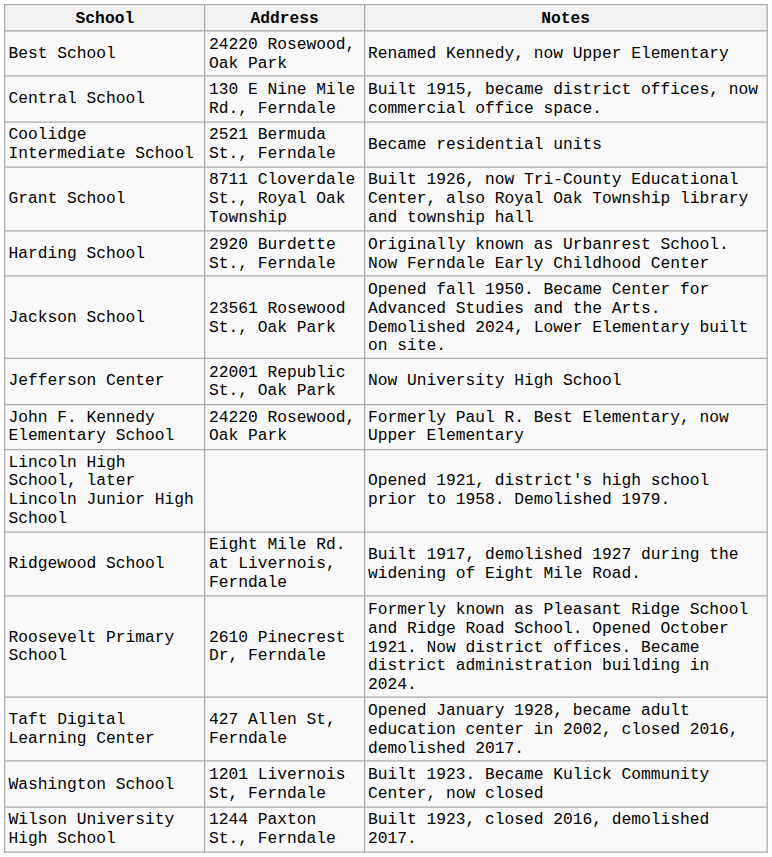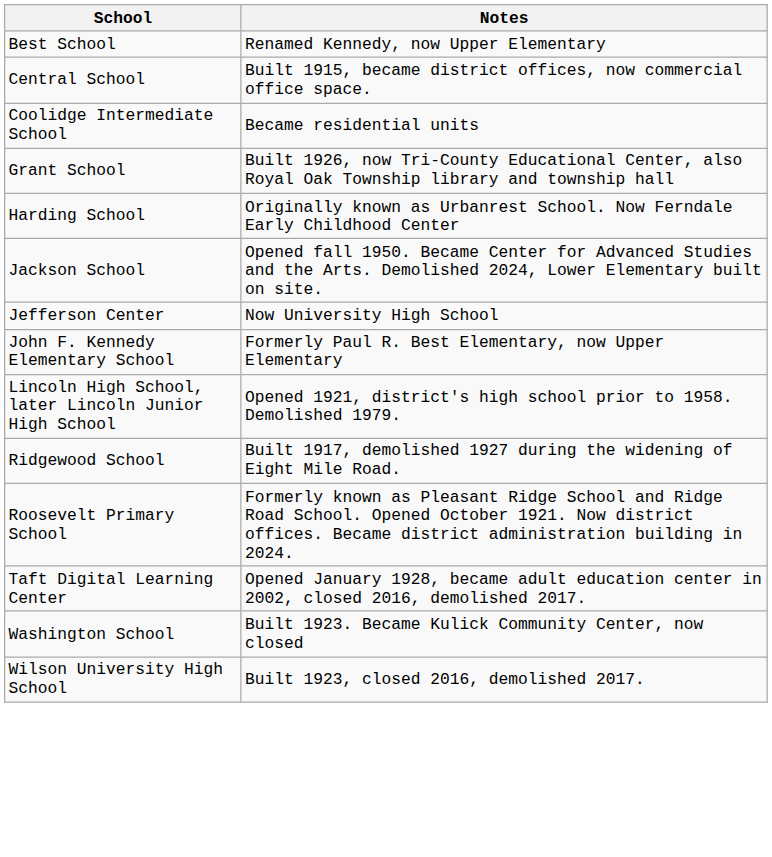- column: Address | 24220 Rosewood, Oak Park | 130 E Nine Mile Rd., Ferndale | 2521 Bermuda St., Ferndale | 8711 Cloverdale St., Royal Oak Township | 2920 Burdette St., Ferndale | 23561 Rosewood St., Oak Park | 22001 Republic St., Oak Park | 24220 Rosewood, Oak Park | Eight Mile Rd. at Livernois, Ferndale | 2610 Pinecrest Dr, Ferndale | 427 Allen St, Ferndale | 1201 Livernois St, Ferndale | 1244 Paxton St., Ferndale
